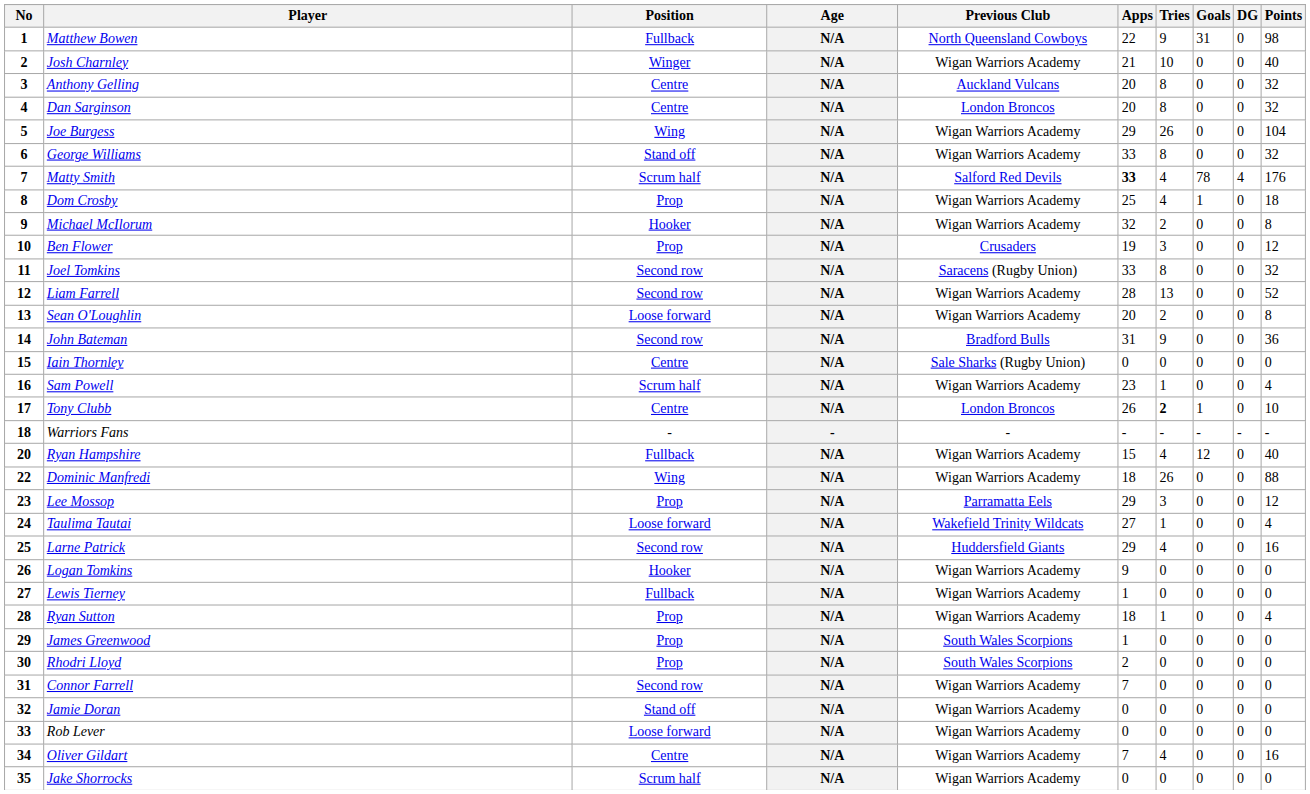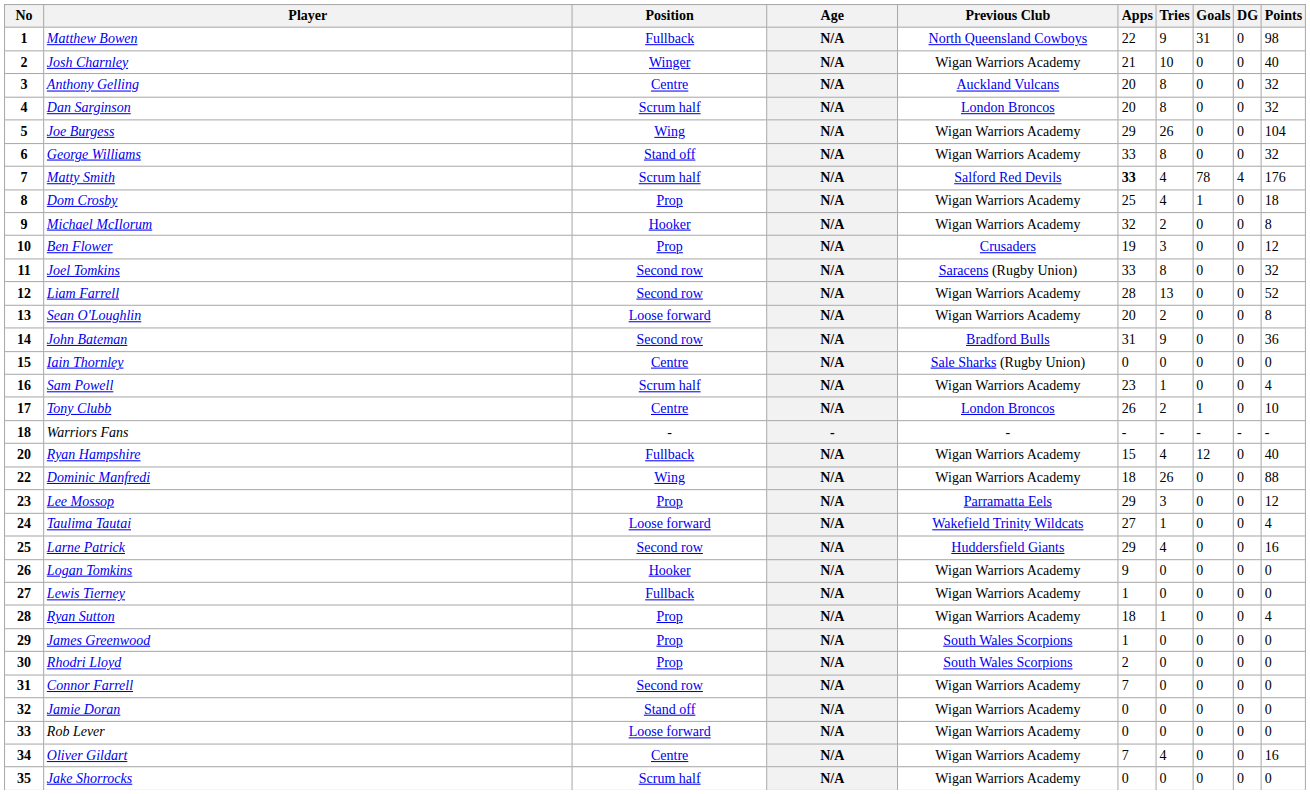Dan Sarginson | Position: Centre -> Scrum half
Tony Clubb | Tries: bold -> normal
